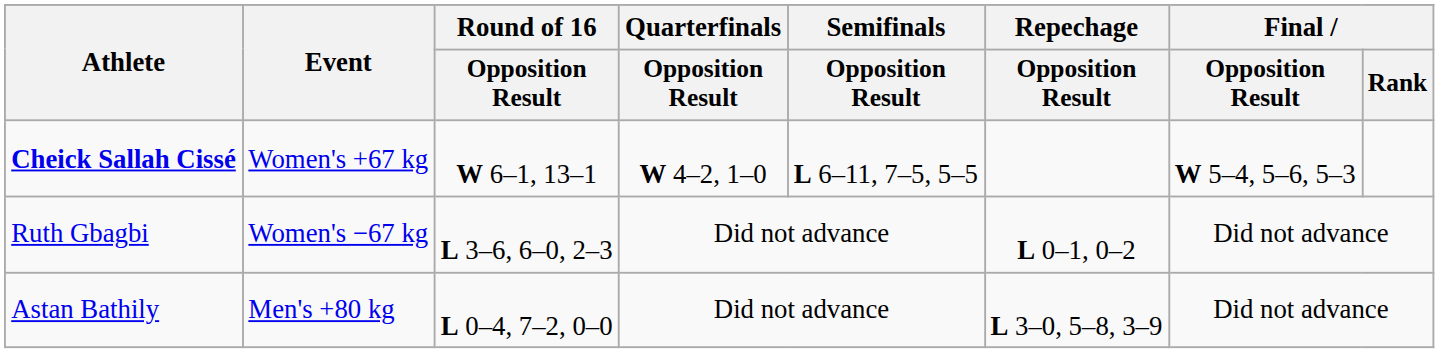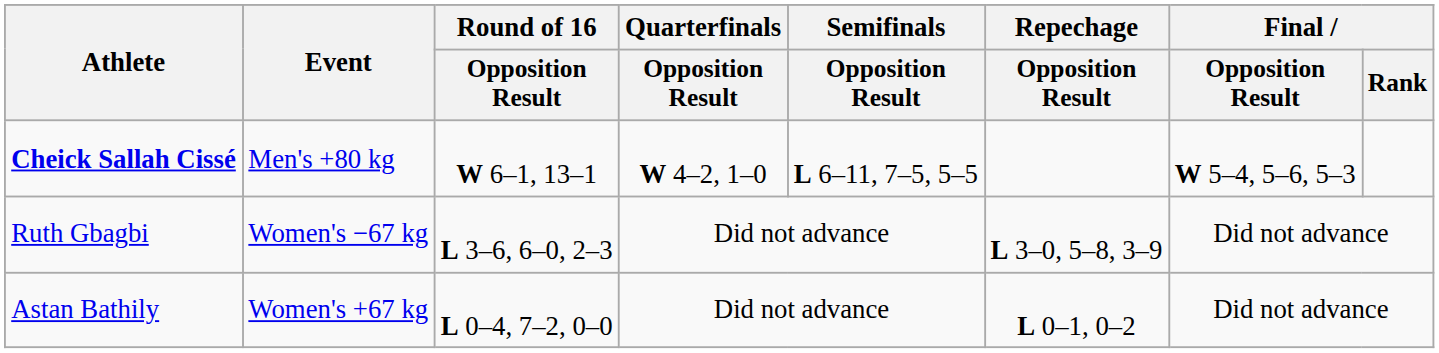Cheick Sallah Cissé | Event: Women's +67 kg -> Men's +80 kg
Ruth Gbagbi | Repechage / Opposition Result: L 0–1, 0–2 -> L 3–0, 5–8, 3–9
Astan Bathily | Event: Men's +80 kg -> Women's +67 kg
Astan Bathily | Repechage / Opposition Result: L 3–0, 5–8, 3–9 -> L 0–1, 0–2
